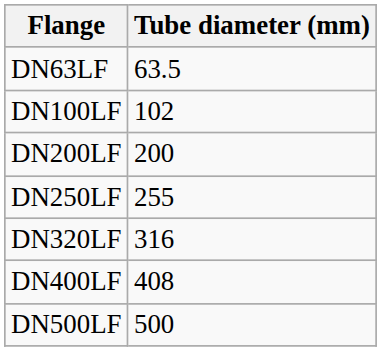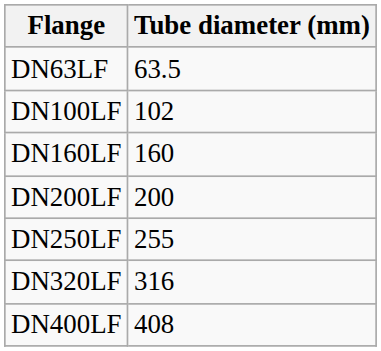+ row: DN160LF | 160
- row: DN500LF | 500
